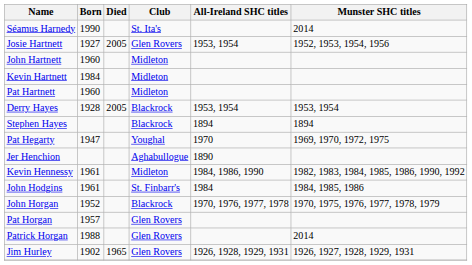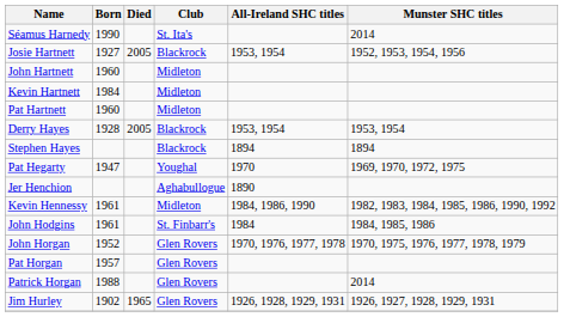Josie Hartnett | Club: Glen Rovers -> Blackrock
John Horgan | Club: Blackrock -> Glen Rovers
